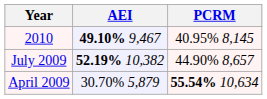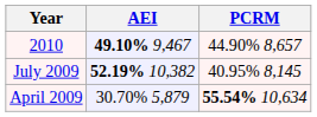2010 | PCRM: 40.95% 8,145 -> 44.90% 8,657
July 2009 | PCRM: 44.90% 8,657 -> 40.95% 8,145
